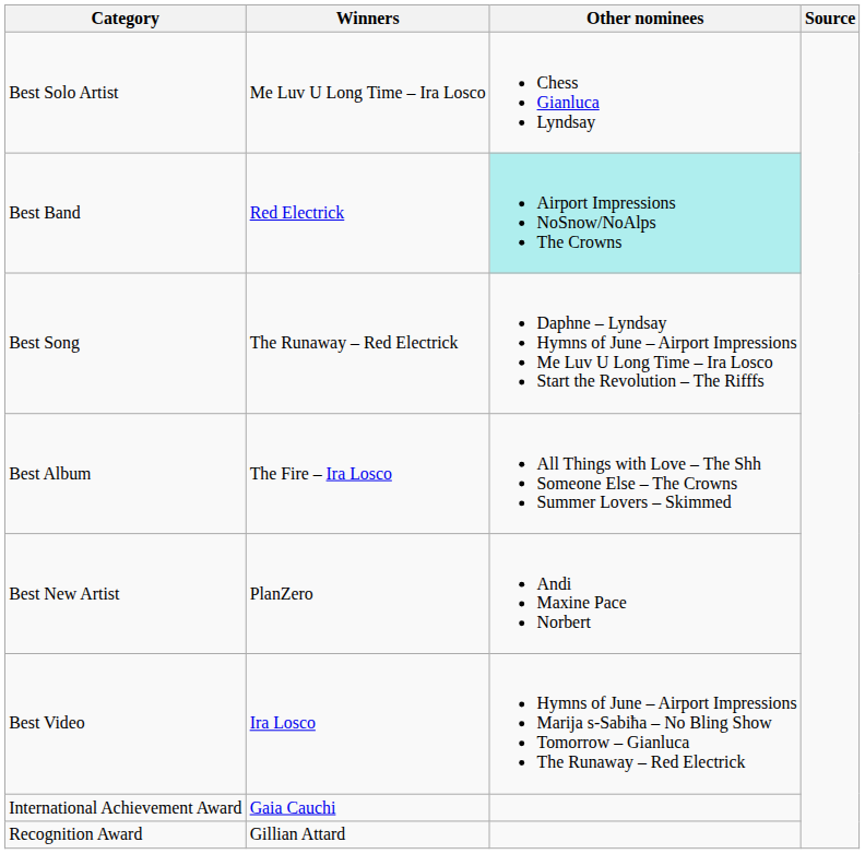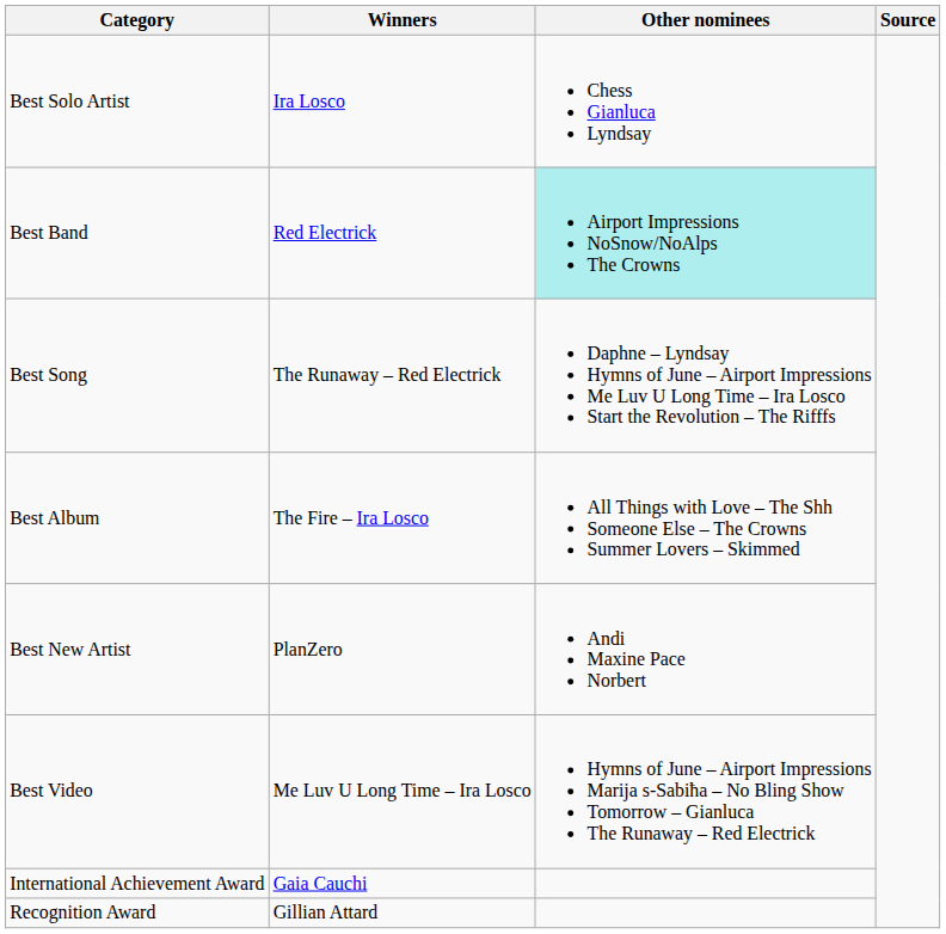Best Solo Artist | Winners: Me Luv U Long Time – Ira Losco -> Ira Losco
Best Video | Winners: Ira Losco -> Me Luv U Long Time – Ira Losco
